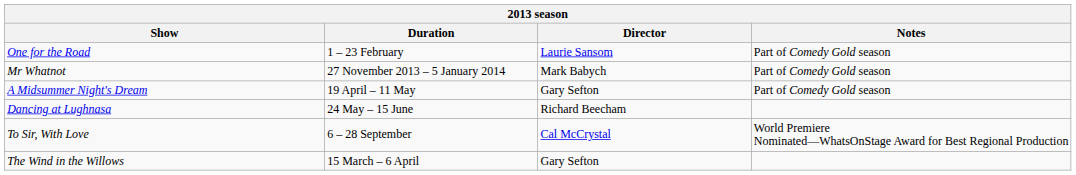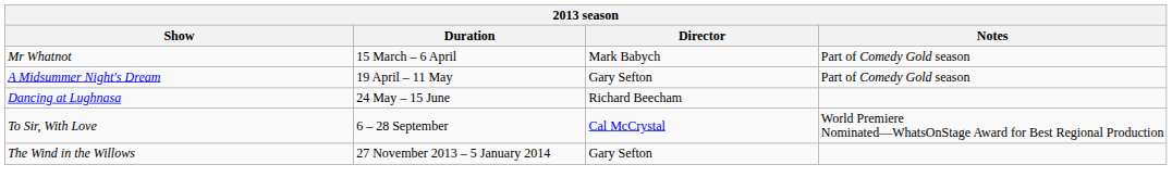- row: One for the Road | 1 – 23 February | Laurie Sansom | Part of Comedy Gold season
Mr Whatnot | Duration: 27 November 2013 – 5 January 2014 -> 15 March – 6 April
The Wind in the Willows | Duration: 15 March – 6 April -> 27 November 2013 – 5 January 2014
